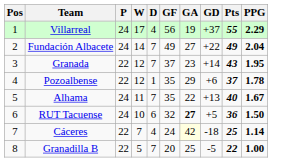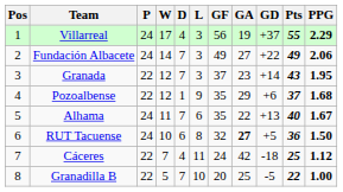+ column: L | 3 | 3 | 3 | 9 | 6 | 8 | 11 | 10
Fundación Albacete | PPG: 2.04 -> 2.06
Pozoalbense | PPG: 1.78 -> 1.68
Cáceres | GA: lightyellow background -> no background
Cáceres | PPG: 1.14 -> 1.12
